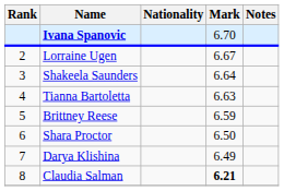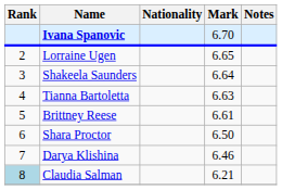Lorraine Ugen | Mark: 6.67 -> 6.65
Brittney Reese | Mark: 6.59 -> 6.61
Darya Klishina | Mark: 6.49 -> 6.46
Claudia Salman | Rank: no background -> lightblue background
Claudia Salman | Mark: bold -> normal
